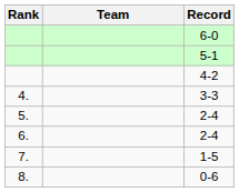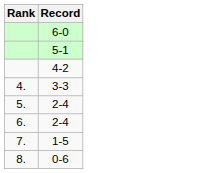- column: Team
